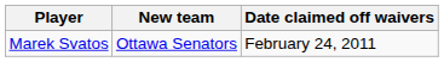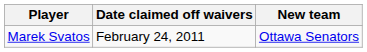columns swapped: New team <-> Date claimed off waivers
